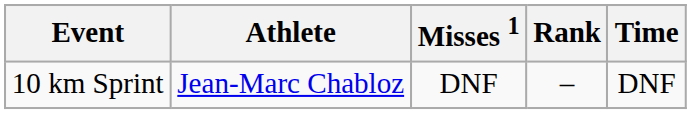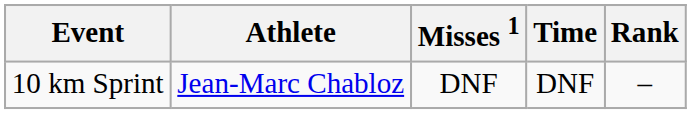columns swapped: Time <-> Rank
